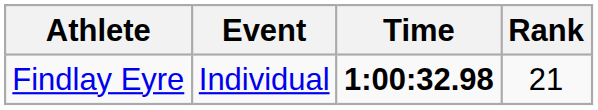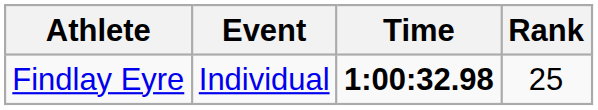Findlay Eyre | Rank: 21 -> 25
